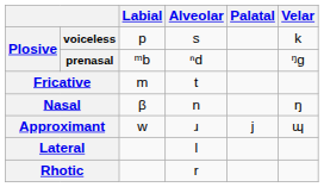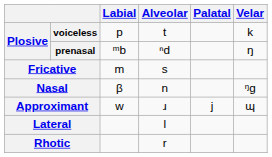voiceless | Alveolar: s -> t
prenasal | Velar: ᵑɡ -> ŋ
Fricative | Alveolar: t -> s
Nasal | Velar: ŋ -> ᵑɡ
